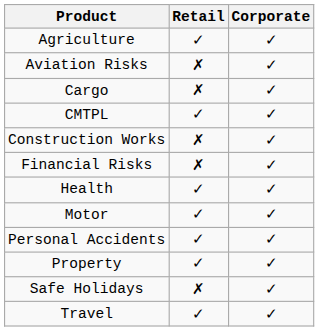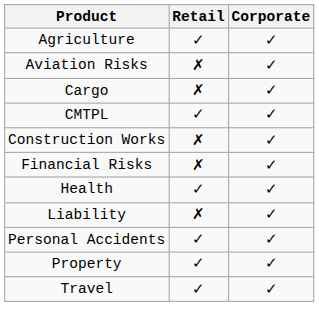+ row: Liability | ✗ | ✓
- row: Motor | ✓ | ✓
- row: Safe Holidays | ✗ | ✓
